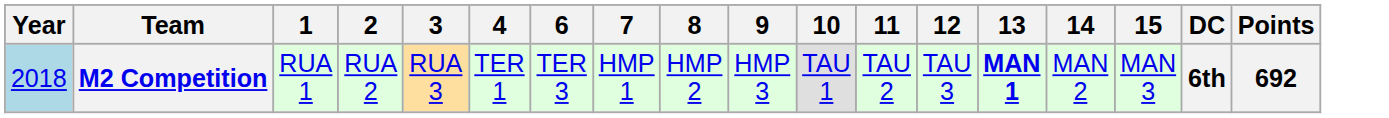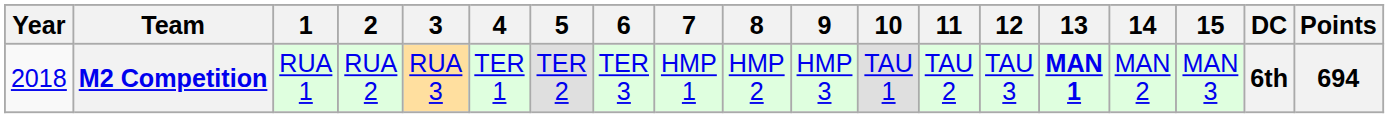+ column: 5 | TER 2
M2 Competition | Year: lightblue background -> no background
M2 Competition | Points: 692 -> 694
